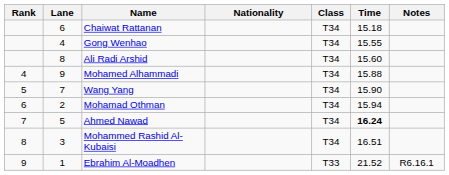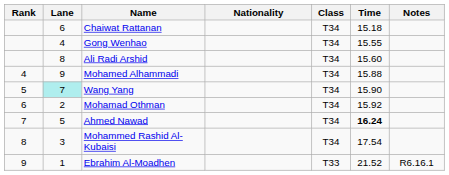Wang Yang | Lane: no background -> paleturquoise background
Mohamad Othman | Time: 15.94 -> 15.92
Mohammed Rashid Al-Kubaisi | Time: 16.51 -> 17.54
